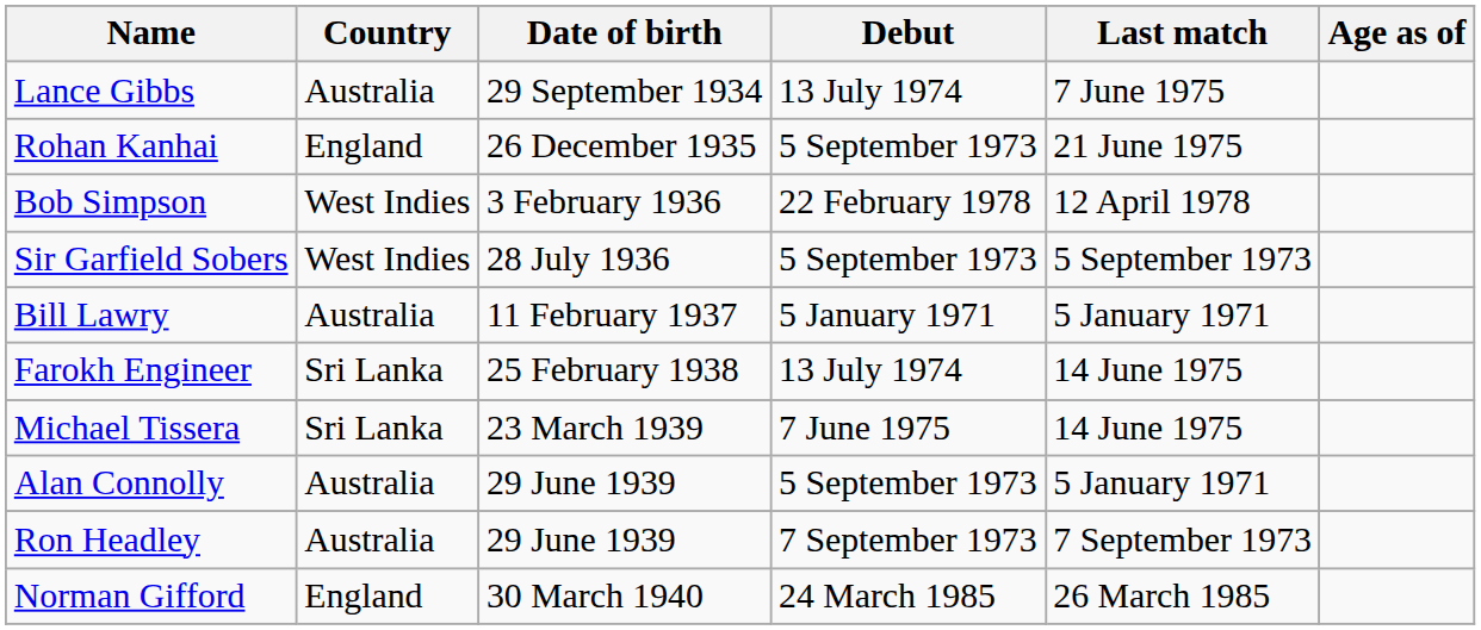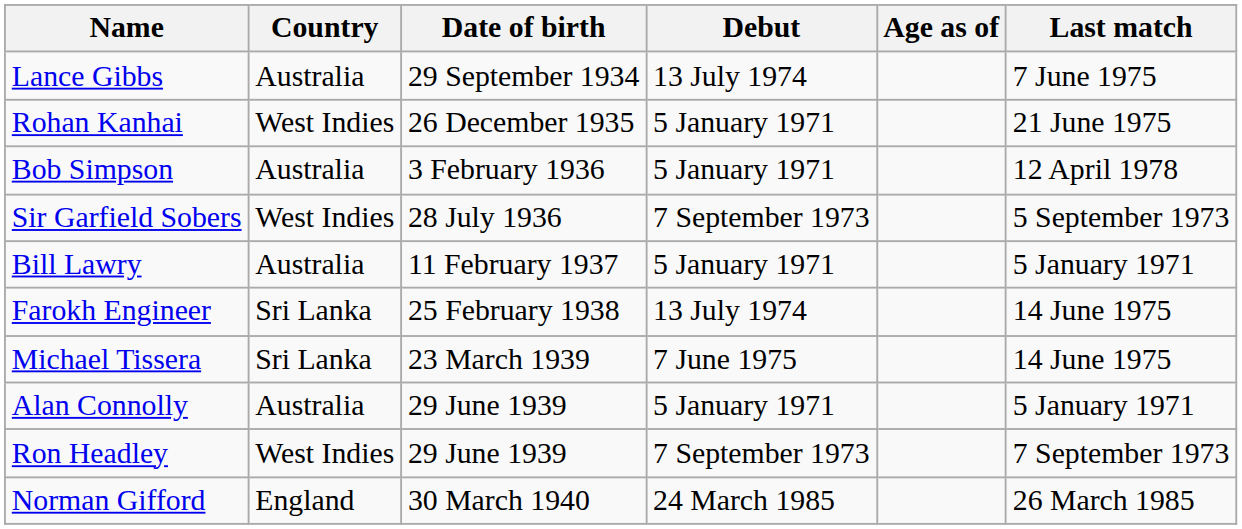columns swapped: Last match <-> Age as of
Rohan Kanhai | Country: England -> West Indies
Rohan Kanhai | Debut: 5 September 1973 -> 5 January 1971
Bob Simpson | Country: West Indies -> Australia
Bob Simpson | Debut: 22 February 1978 -> 5 January 1971
Sir Garfield Sobers | Debut: 5 September 1973 -> 7 September 1973
Alan Connolly | Debut: 5 September 1973 -> 5 January 1971
Ron Headley | Country: Australia -> West Indies
